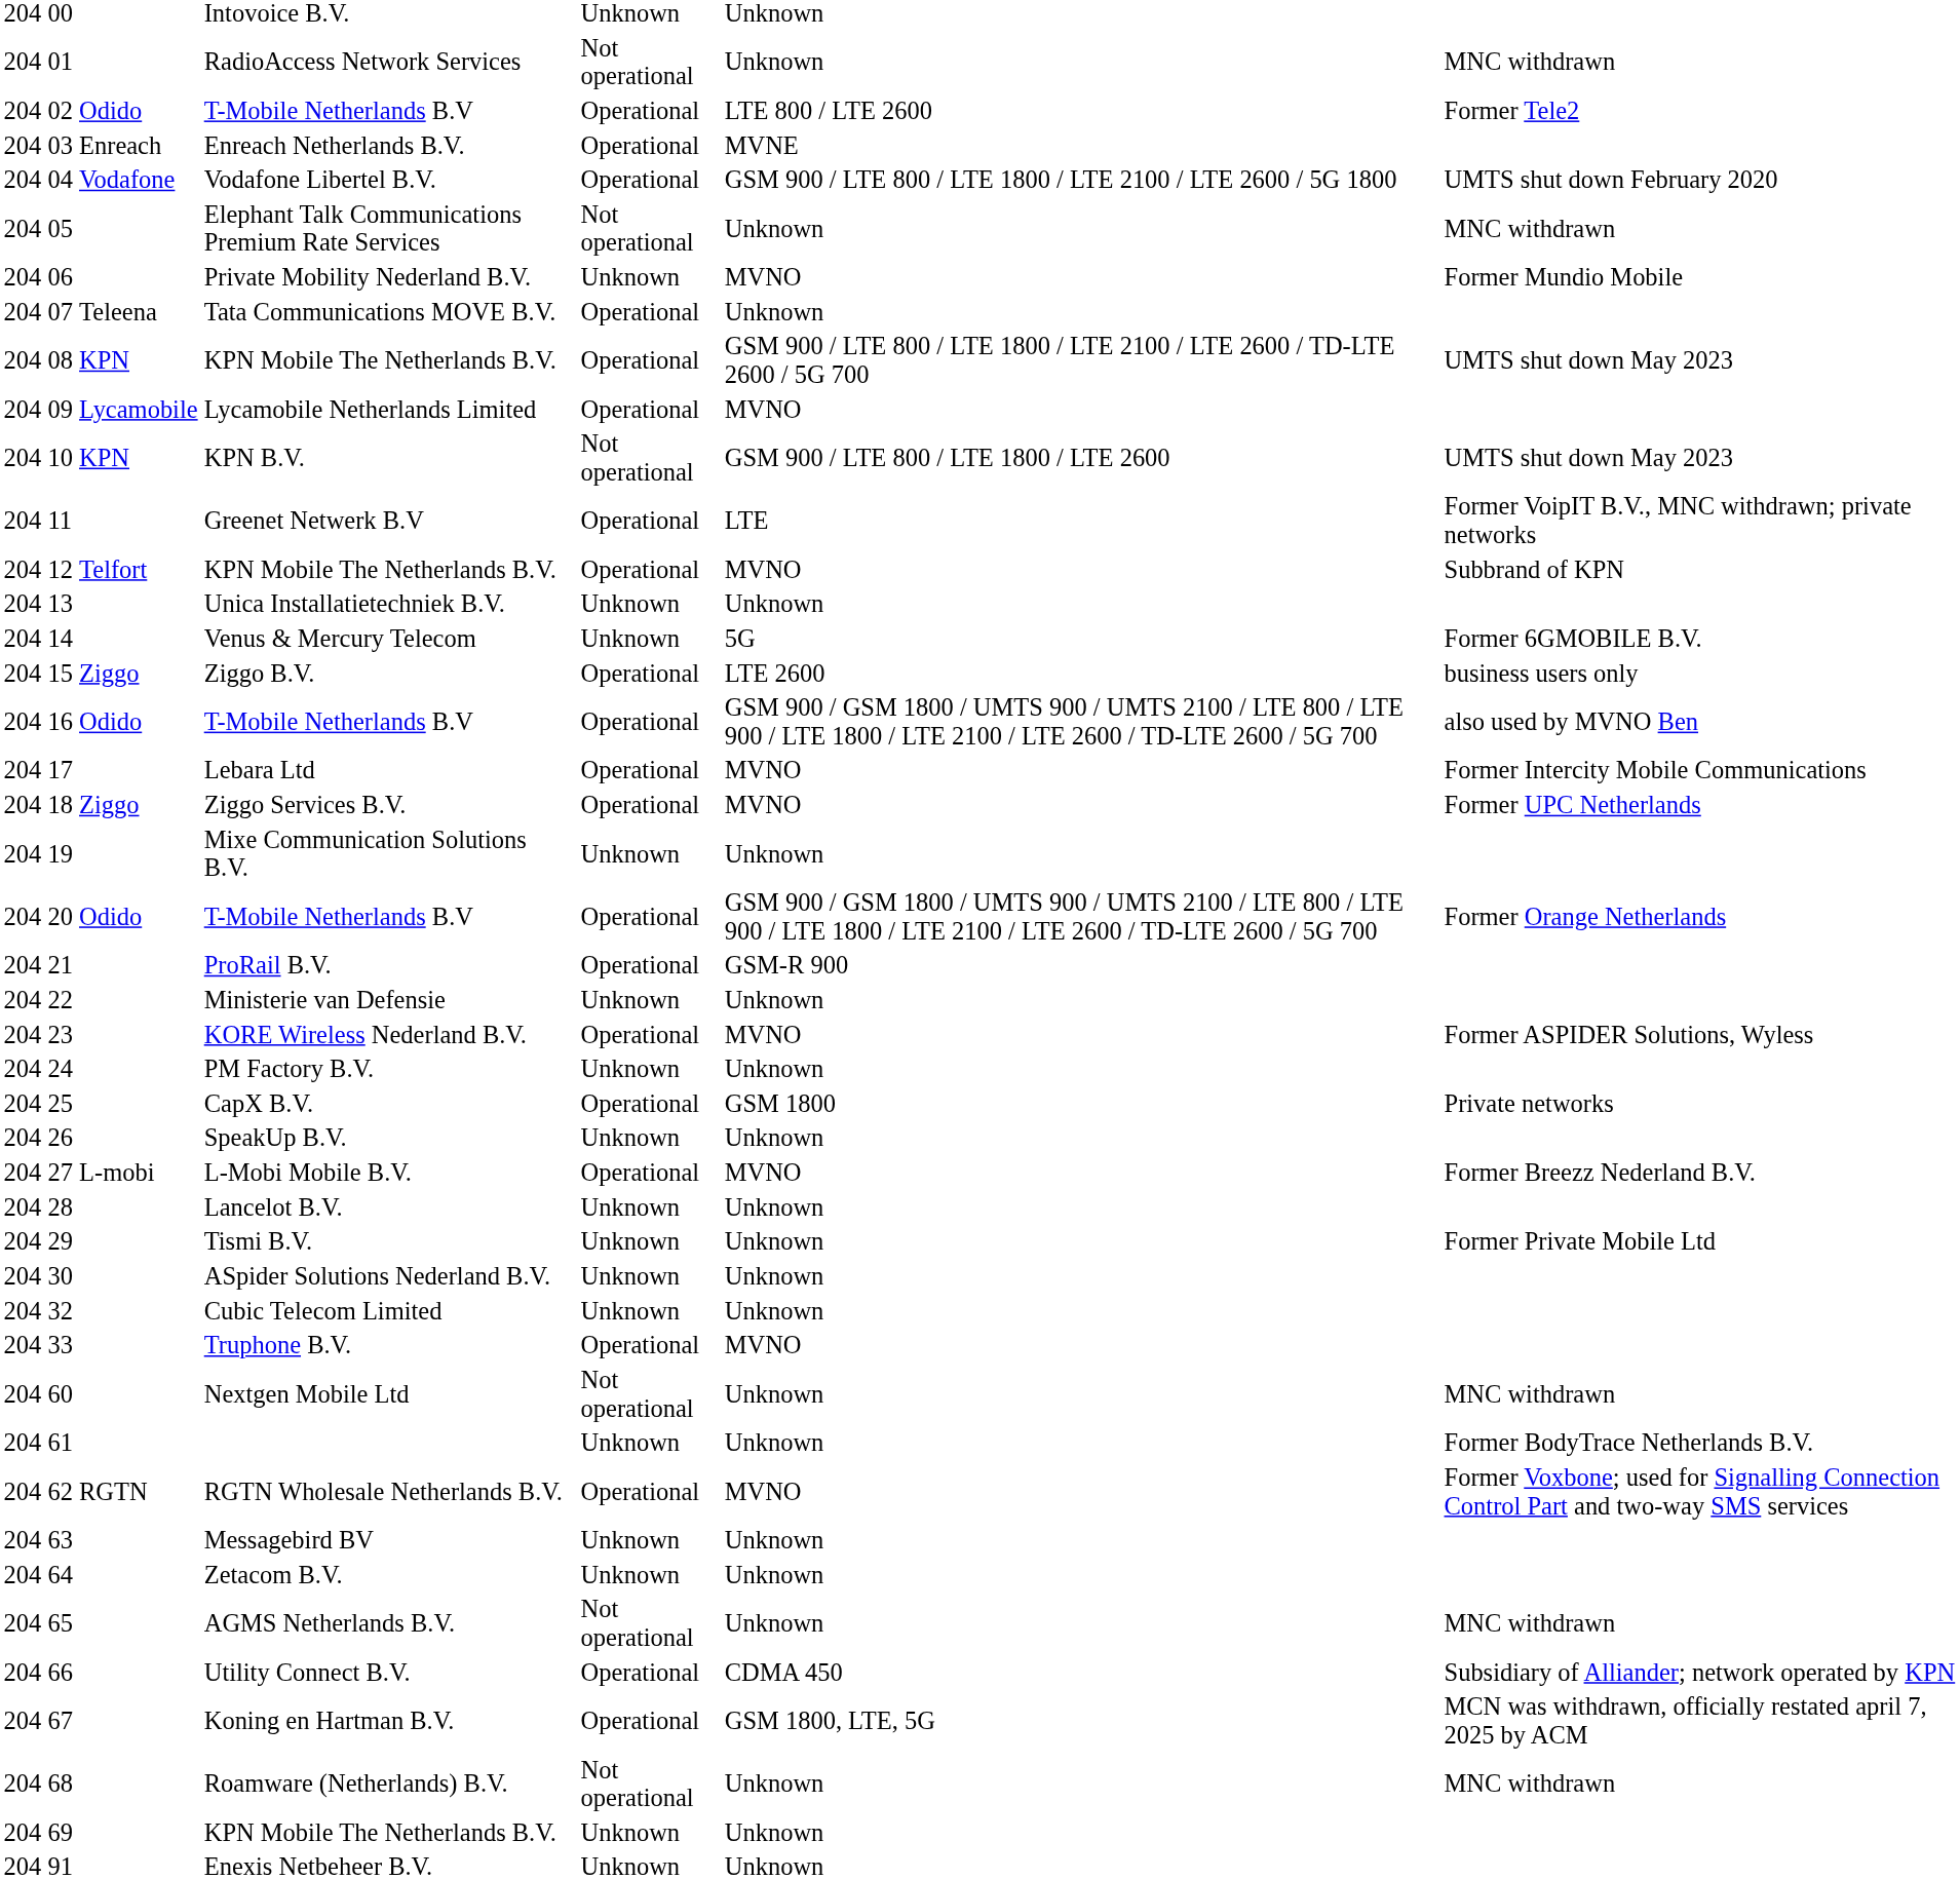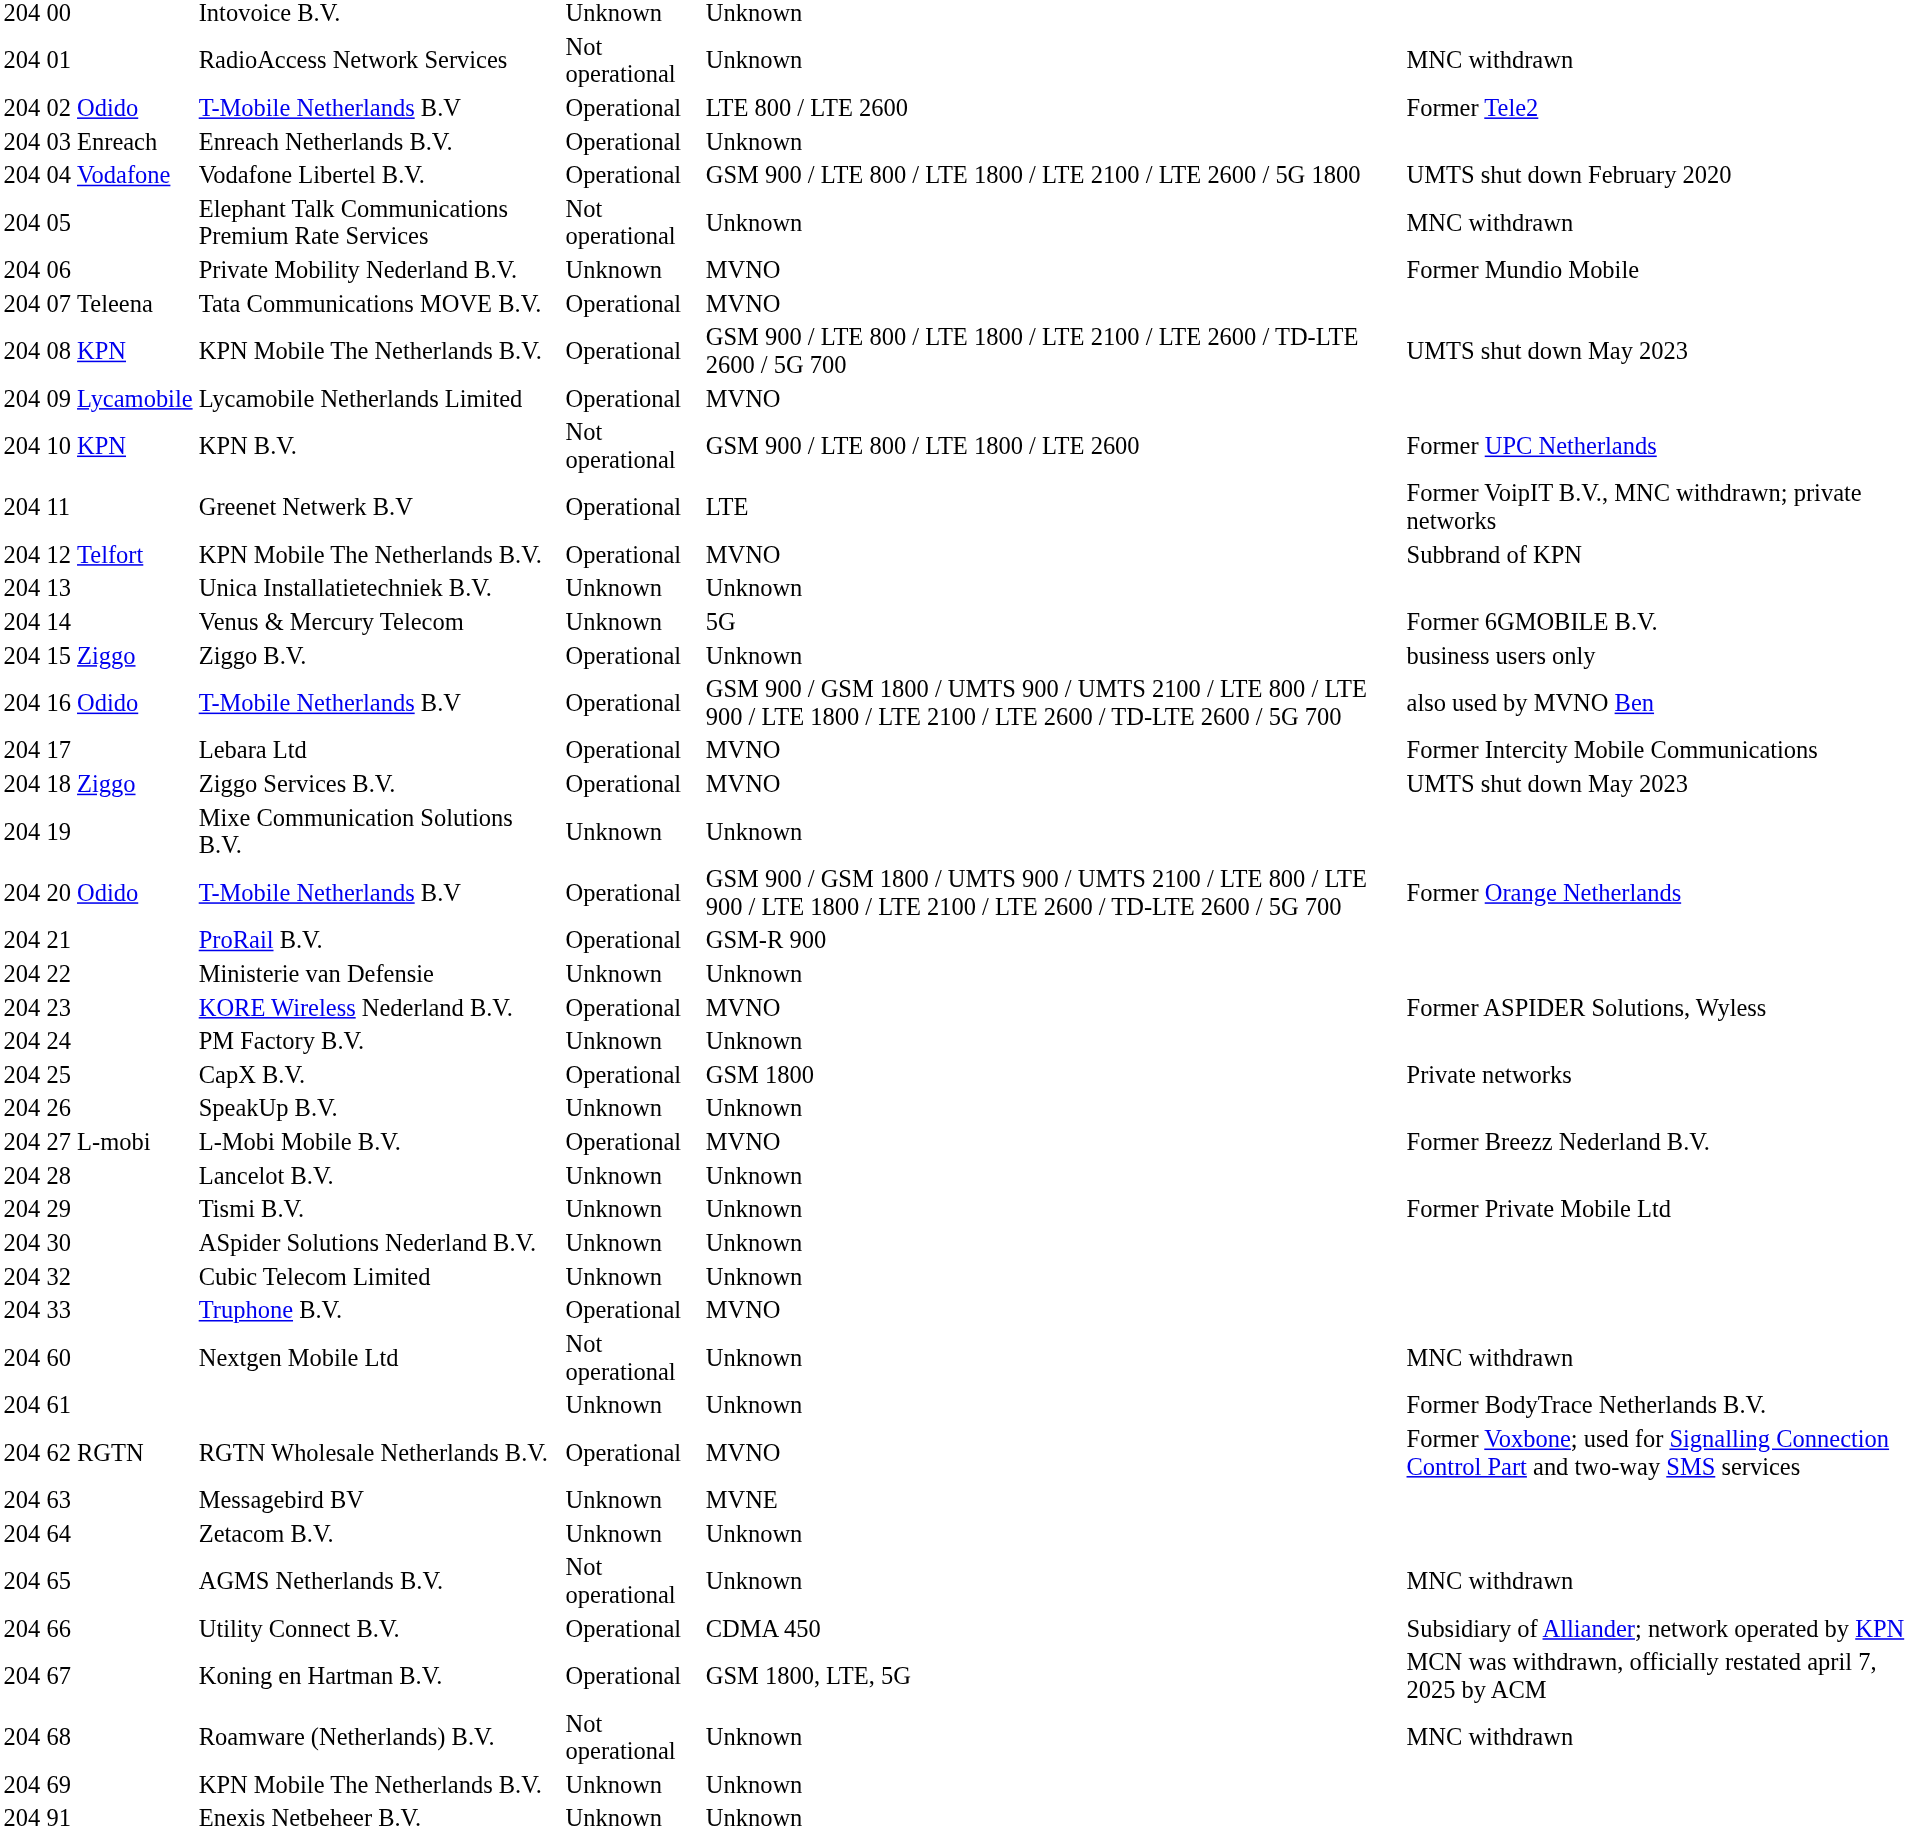Enreach Netherlands B.V. | column 6: MVNE -> Unknown
Tata Communications MOVE B.V. | column 6: Unknown -> MVNO
KPN B.V. | column 7: UMTS shut down May 2023 -> Former UPC Netherlands
Ziggo B.V. | column 6: LTE 2600 -> Unknown
Ziggo Services B.V. | column 7: Former UPC Netherlands -> UMTS shut down May 2023
Messagebird BV | column 6: Unknown -> MVNE
